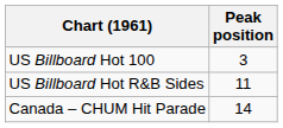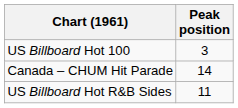rows swapped: US Billboard Hot R&B Sides <-> Canada – CHUM Hit Parade
